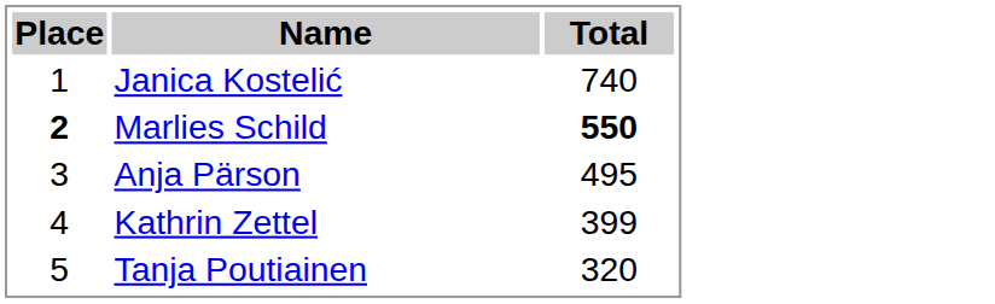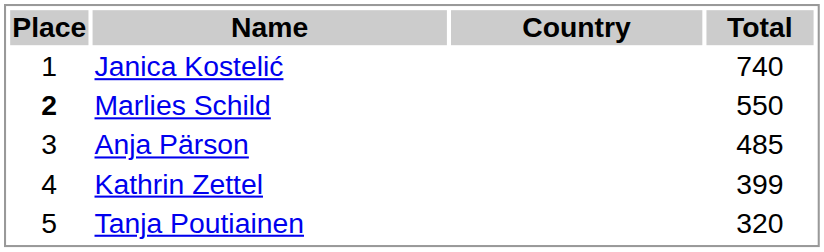+ column: Country
Marlies Schild | Total: bold -> normal
Anja Pärson | Total: 495 -> 485
